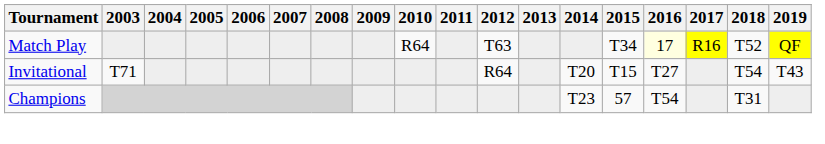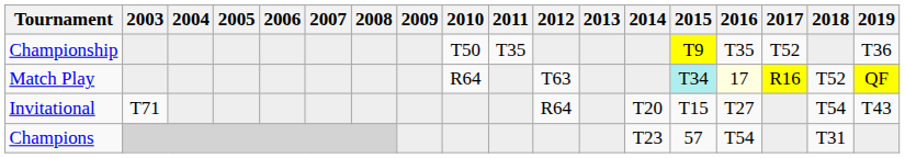+ row: Championship | T50 | T35 | T9 | T35 | T52 | T36
Match Play | 2015: no background -> paleturquoise background
